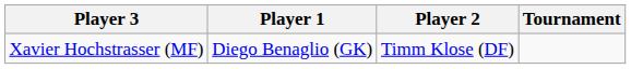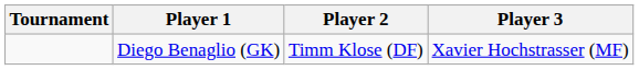columns swapped: Tournament <-> Player 3
